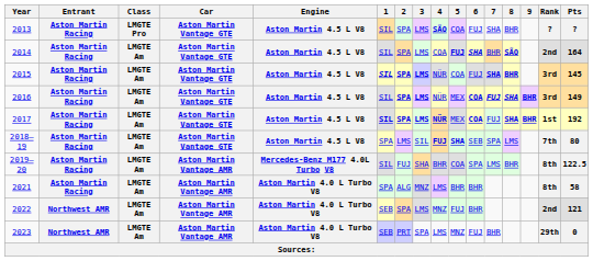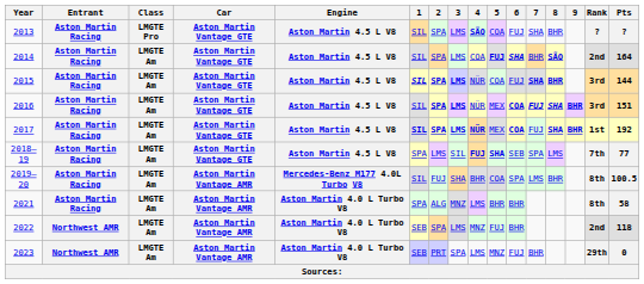2015 | Pts: 145 -> 144
2016 | Pts: 149 -> 151
2018–19 | Pts: 80 -> 77
2019–20 | Pts: 122.5 -> 100.5
2022 | Pts: 121 -> 118
